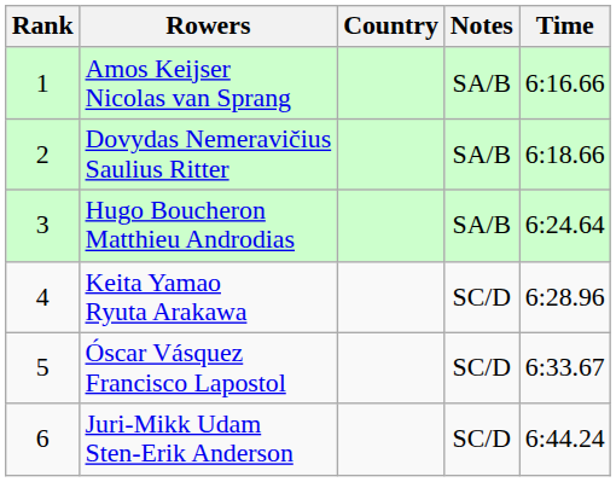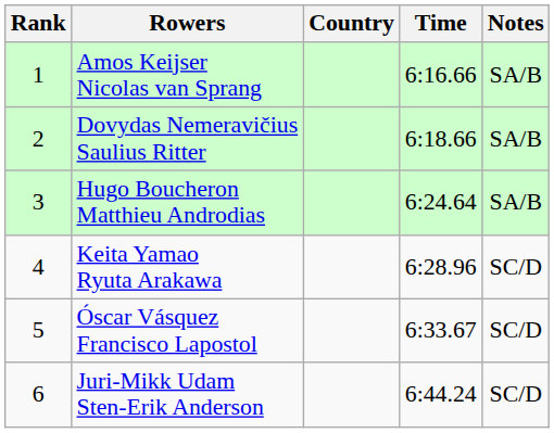columns swapped: Time <-> Notes
